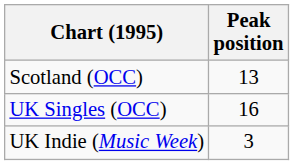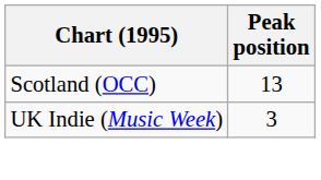- row: UK Singles (OCC) | 16
